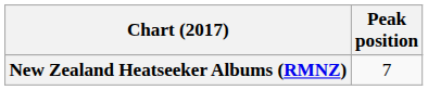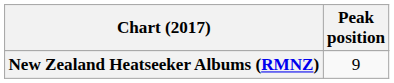New Zealand Heatseeker Albums (RMNZ) | Peak position: 7 -> 9
